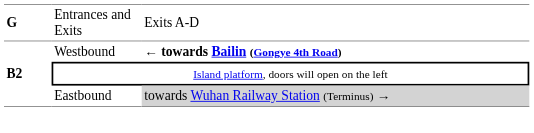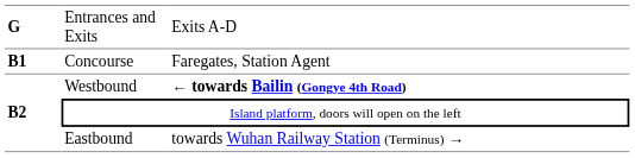+ row: B1 | Concourse | Faregates, Station Agent
Eastbound | column 3: lightgrey background -> no background
